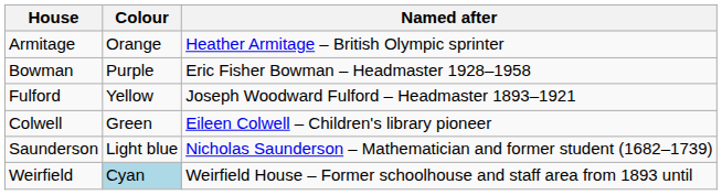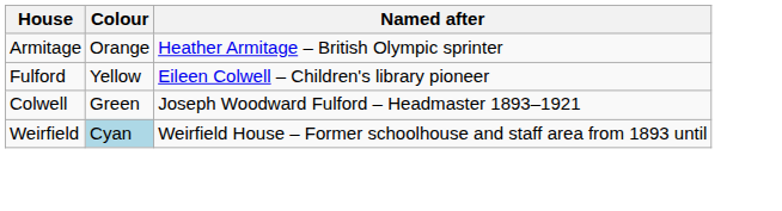- row: Bowman | Purple | Eric Fisher Bowman – Headmaster 1928–1958
Fulford | Named after: Joseph Woodward Fulford – Headmaster 1893–1921 -> Eileen Colwell – Children's library pioneer
Colwell | Named after: Eileen Colwell – Children's library pioneer -> Joseph Woodward Fulford – Headmaster 1893–1921
- row: Saunderson | Light blue | Nicholas Saunderson – Mathematician and former student (1682–1739)
